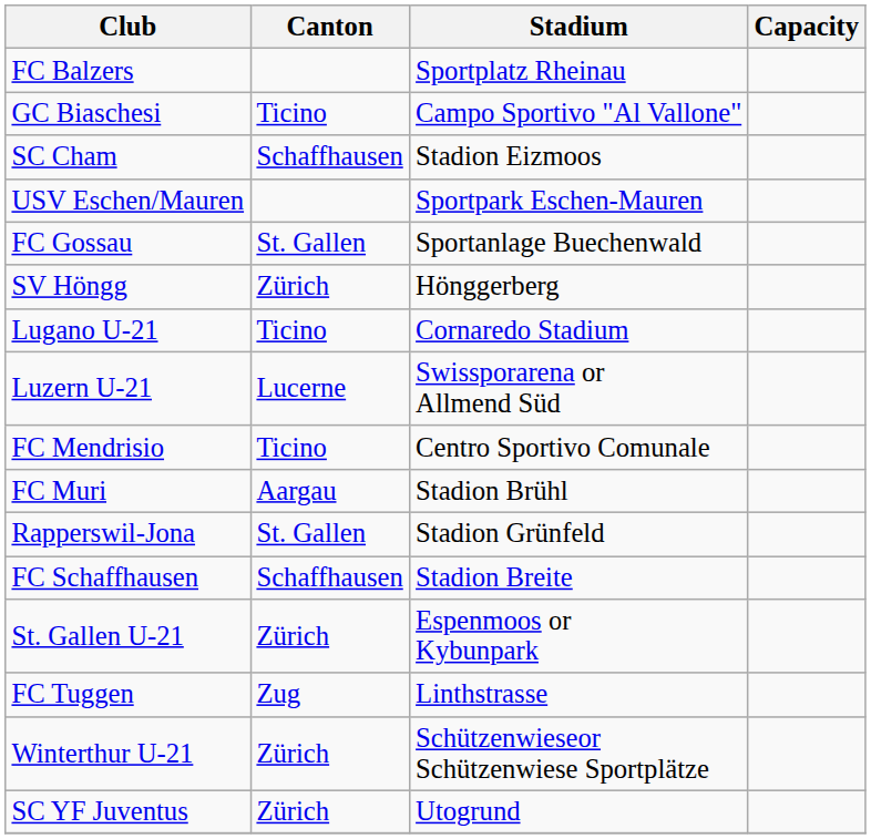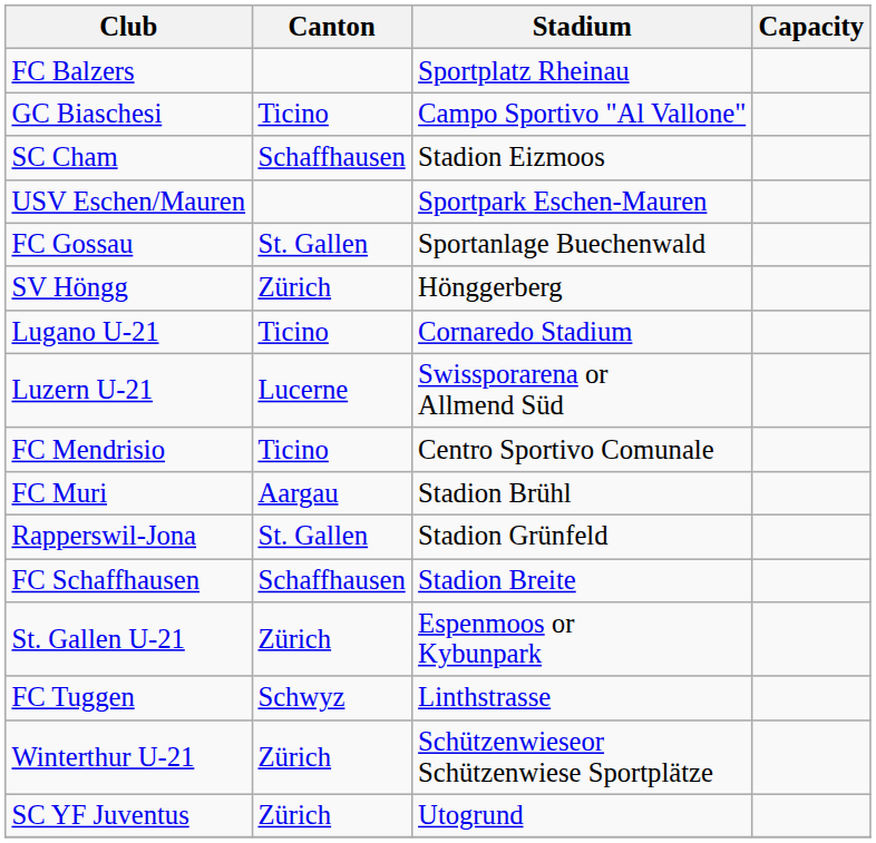FC Tuggen | Canton: Zug -> Schwyz
